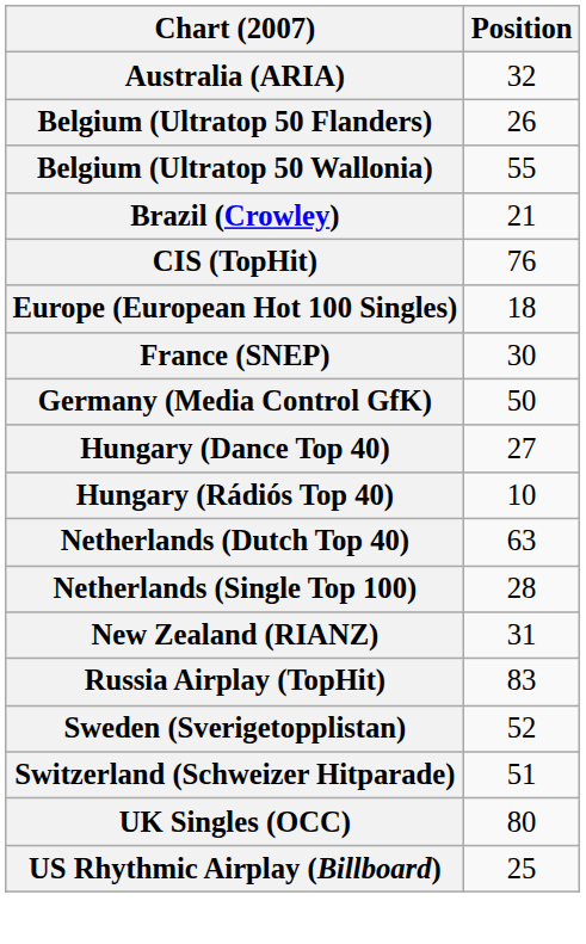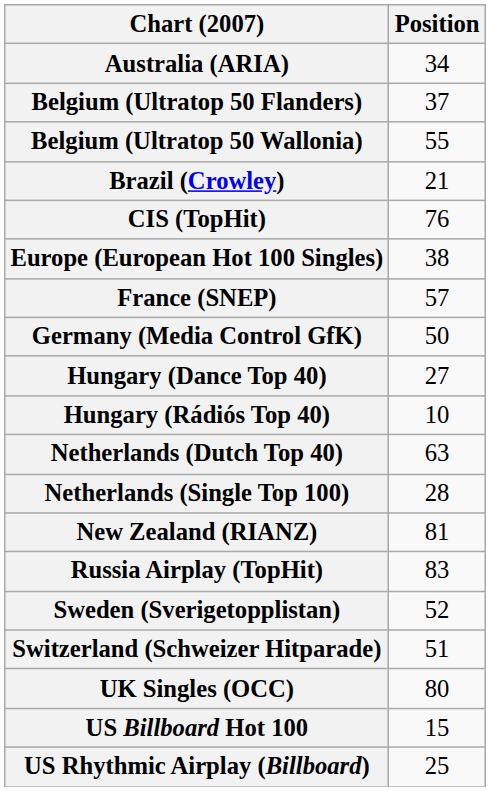Australia (ARIA) | Position: 32 -> 34
Belgium (Ultratop 50 Flanders) | Position: 26 -> 37
Europe (European Hot 100 Singles) | Position: 18 -> 38
France (SNEP) | Position: 30 -> 57
New Zealand (RIANZ) | Position: 31 -> 81
+ row: US Billboard Hot 100 | 15
